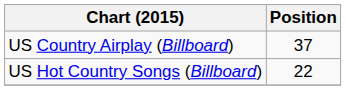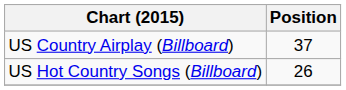US Hot Country Songs (Billboard) | Position: 22 -> 26
